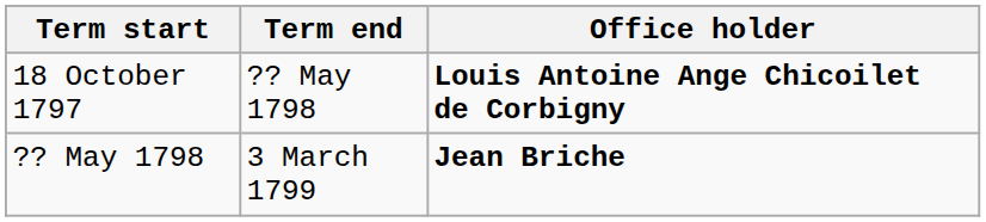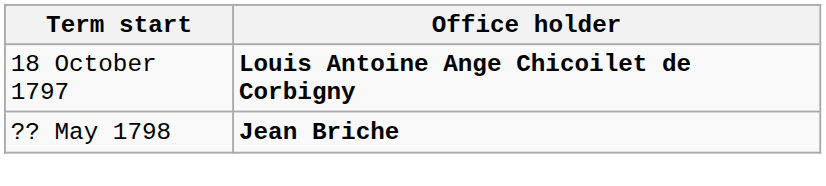- column: Term end | ?? May 1798 | 3 March 1799
